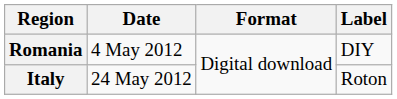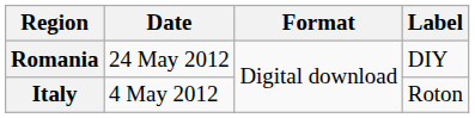Romania | Date: 4 May 2012 -> 24 May 2012
Italy | Date: 24 May 2012 -> 4 May 2012
